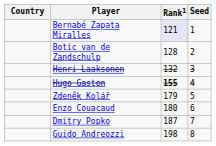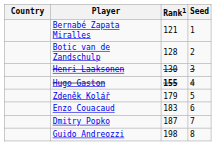Bernabé Zapata Miralles | Rank1: lavender background -> no background
Henri Laaksonen | Rank1: 132 -> 130
Enzo Couacaud | Rank1: 180 -> 183
